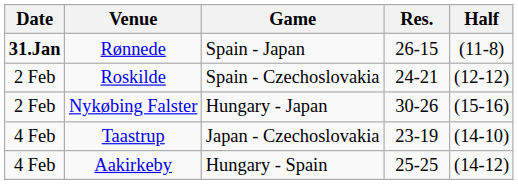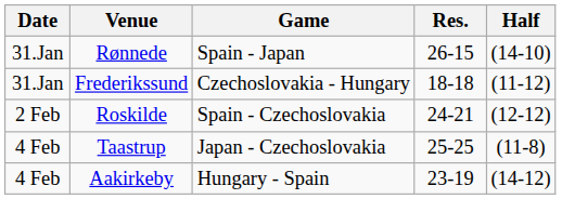Rønnede | Date: bold -> normal
Rønnede | Half: (11-8) -> (14-10)
+ row: 31.Jan | Frederikssund | Czechoslovakia - Hungary | 18-18 | (11-12)
- row: 2 Feb | Nykøbing Falster | Hungary - Japan | 30-26 | (15-16)
Taastrup | Res.: 23-19 -> 25-25
Taastrup | Half: (14-10) -> (11-8)
Aakirkeby | Res.: 25-25 -> 23-19
